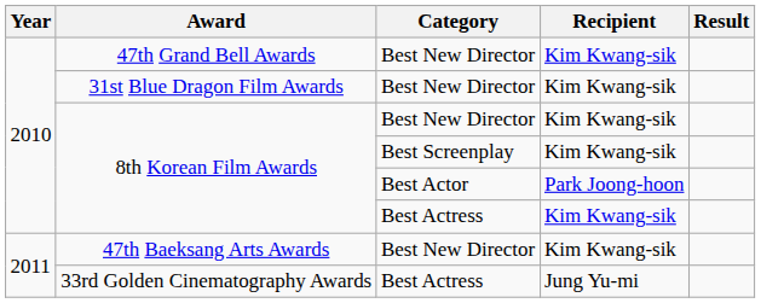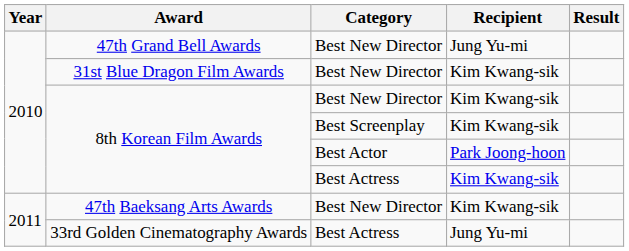47th Grand Bell Awards | Recipient: Kim Kwang-sik -> Jung Yu-mi
